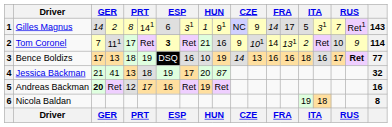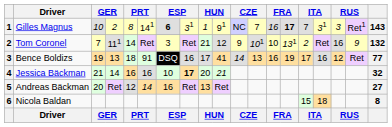Gilles Magnus | column 3: 14 -> 10
Gilles Magnus | column 7: normal -> bold
Gilles Magnus | column 12: 9 -> 7
Gilles Magnus | column 13: 14 -> 16
Gilles Magnus | column 14: normal -> bold
Gilles Magnus | column 15: 5 -> 7
Gilles Magnus | column 17: 7 -> 3
Tom Coronel | column 5: 17 -> 14
Tom Coronel | column 7: bold -> normal
Tom Coronel | column 10: 16 -> 12
Tom Coronel | column 13: 14 -> 10
Tom Coronel | column 17: 10 -> 16
Tom Coronel | column 19: 114 -> 132
Bence Boldizs | column 3: 17 -> 19
Bence Boldizs | column 6: 19 -> 91
Bence Boldizs | column 9: 10 -> 17
Bence Boldizs | column 10: 19 -> 41
Bence Boldizs | column 14: 16 -> 19
Bence Boldizs | column 15: 18 -> 17
Bence Boldizs | column 17: 17 -> 12
Bence Boldizs | column 18: bold -> normal
Jessica Bäckman | column 4: 41 -> 14
Jessica Bäckman | column 5: 13 -> 16
Jessica Bäckman | column 6: 18 -> 16
Jessica Bäckman | column 7: 19 -> 10
Jessica Bäckman | column 8: normal -> bold
Jessica Bäckman | column 10: 87 -> 21
Andreas Bäckman | column 3: bold -> normal
Andreas Bäckman | column 6: 17 -> 14
Andreas Bäckman | column 9: 19 -> 13
Andreas Bäckman | column 19: 16 -> 27
Nicola Baldan | column 15: 19 -> 15
